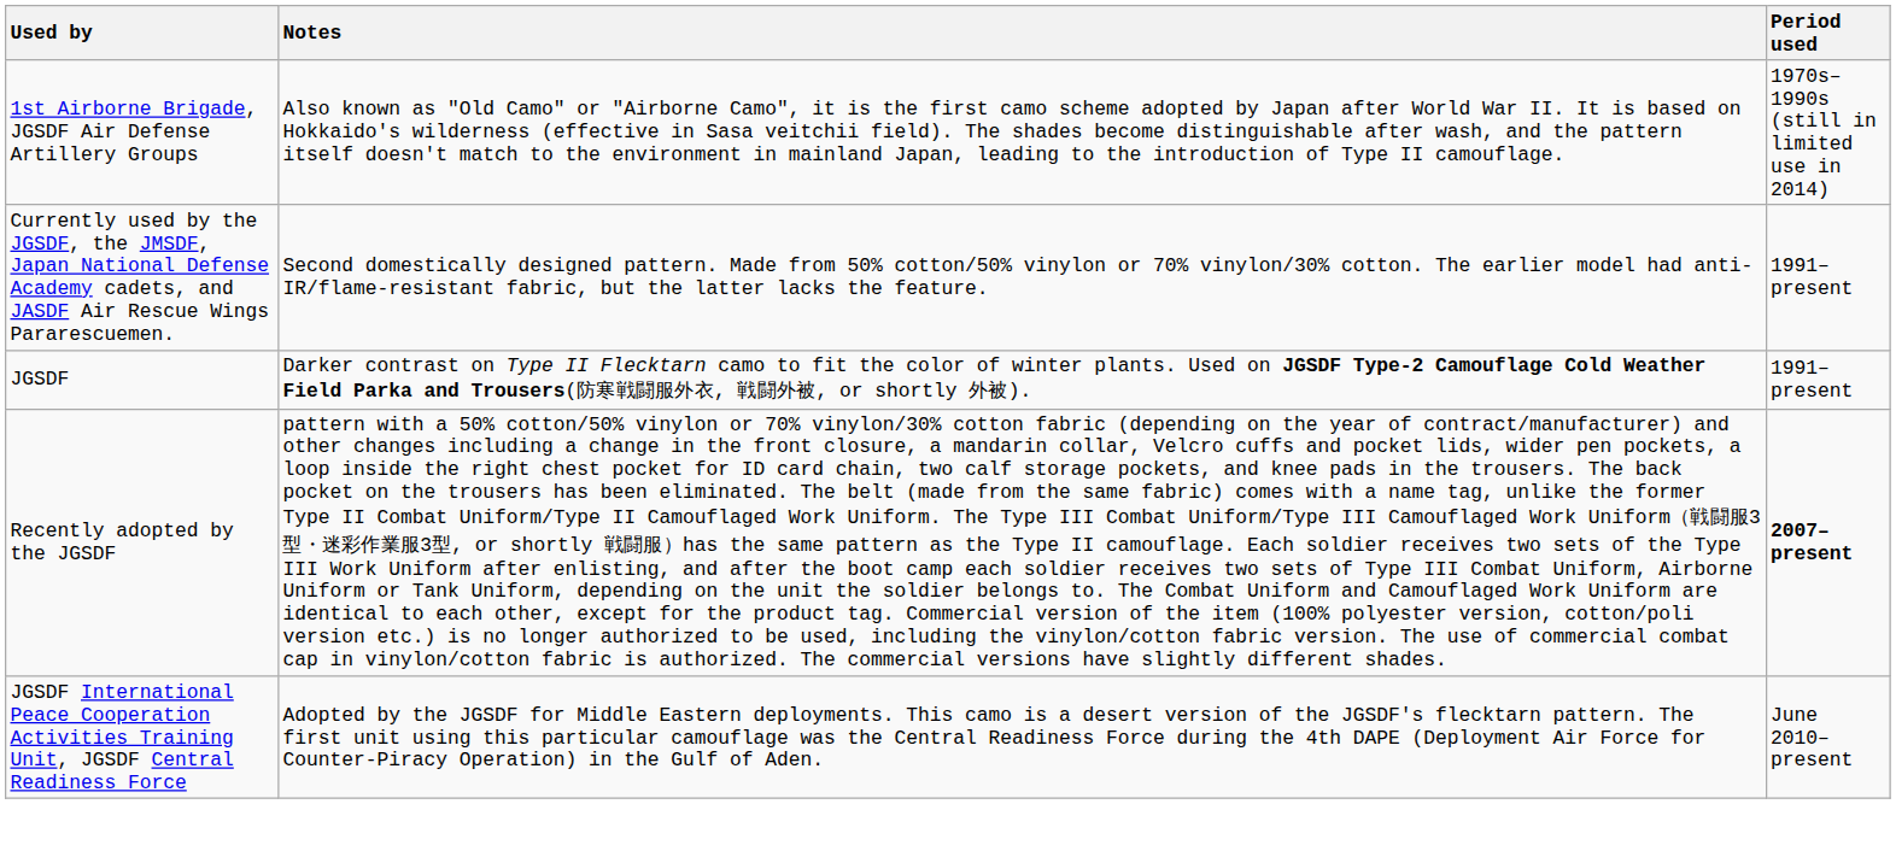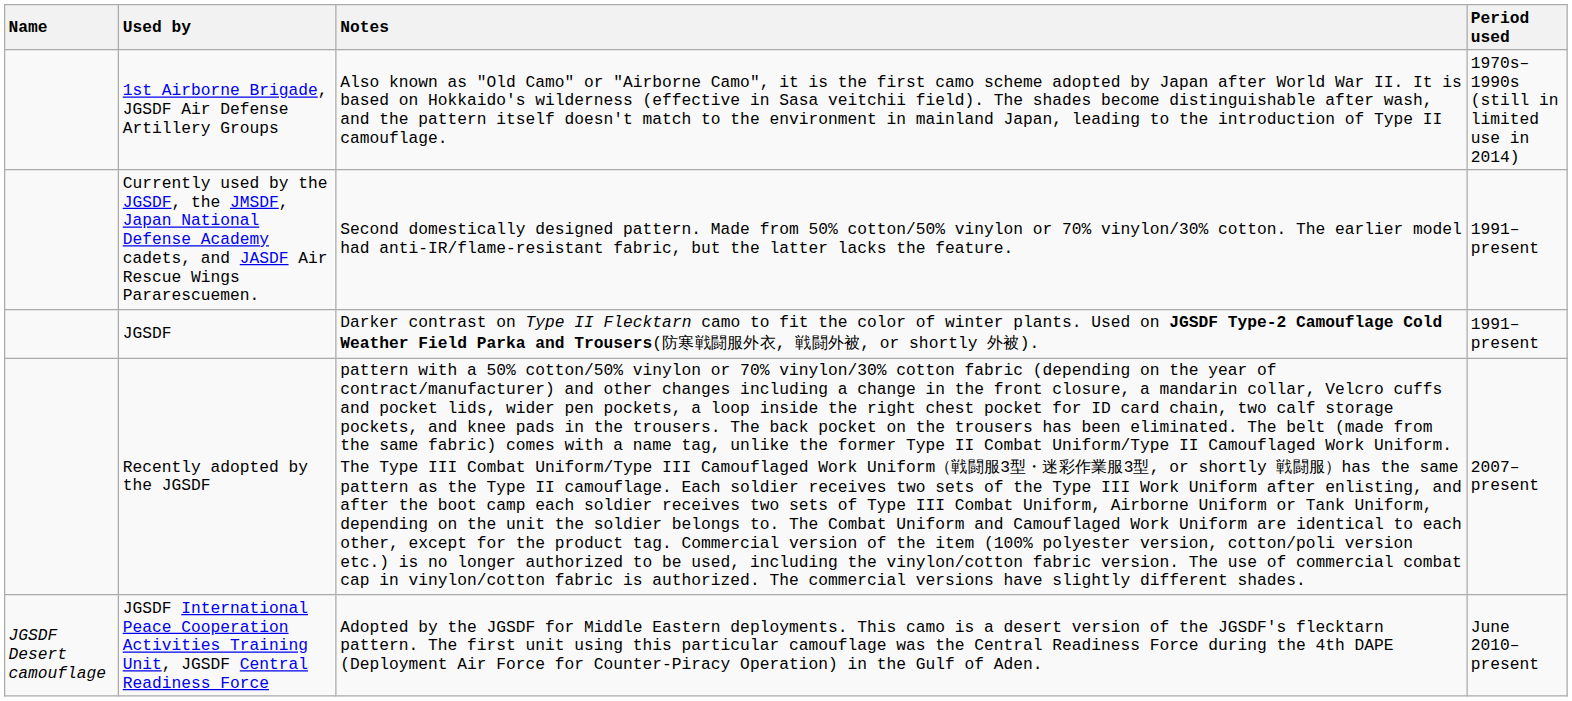+ column: Name | JGSDF Desert camouflage
Recently adopted by the JGSDF | Period used: bold -> normal
